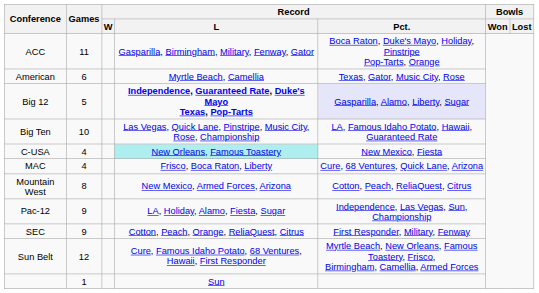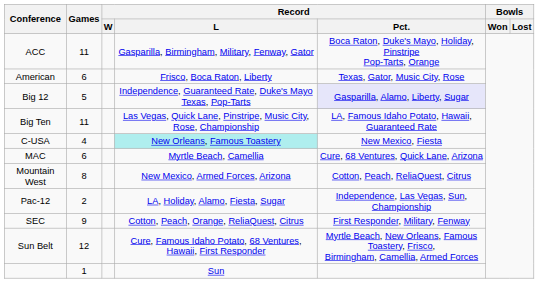American | Record / L: Myrtle Beach, Camellia -> Frisco, Boca Raton, Liberty
Big 12 | Record / L: bold -> normal
Big Ten | Games: 10 -> 11
MAC | Games: 4 -> 6
MAC | Record / L: Frisco, Boca Raton, Liberty -> Myrtle Beach, Camellia
Pac-12 | Games: 9 -> 2
